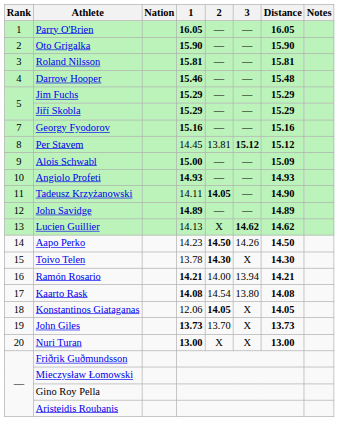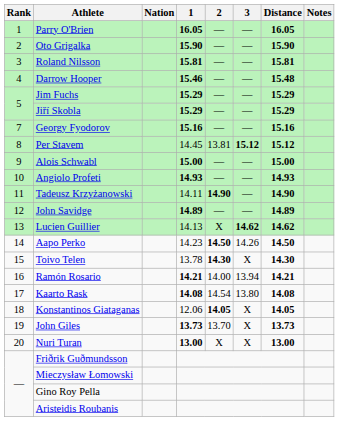Alois Schwabl | Distance: 15.09 -> 15.00
Tadeusz Krzyżanowski | 2: 14.05 -> 14.90
